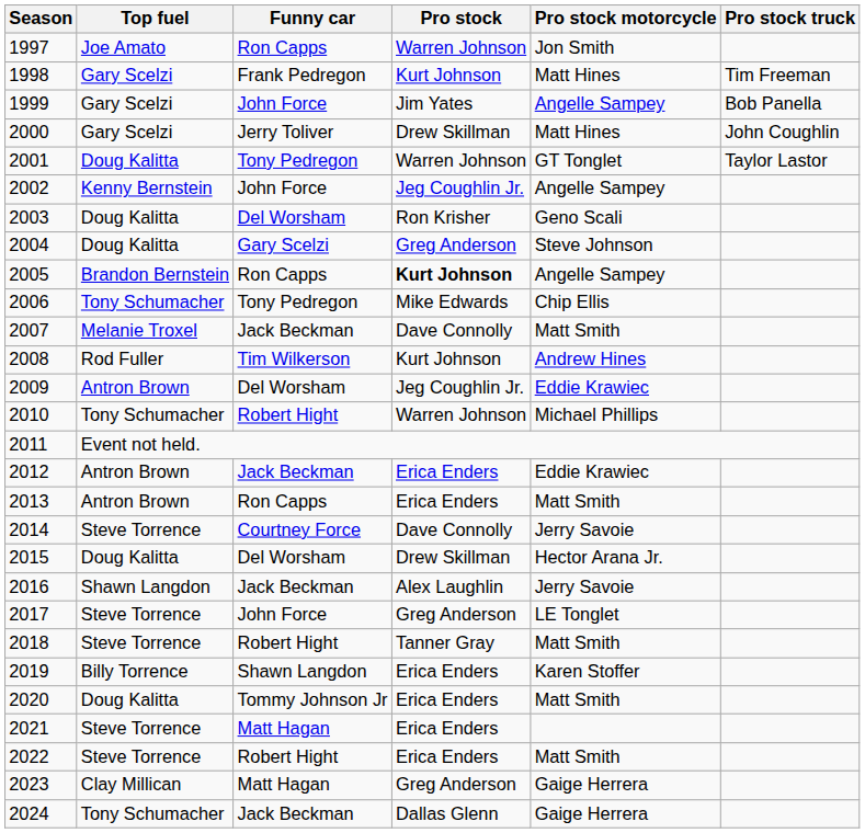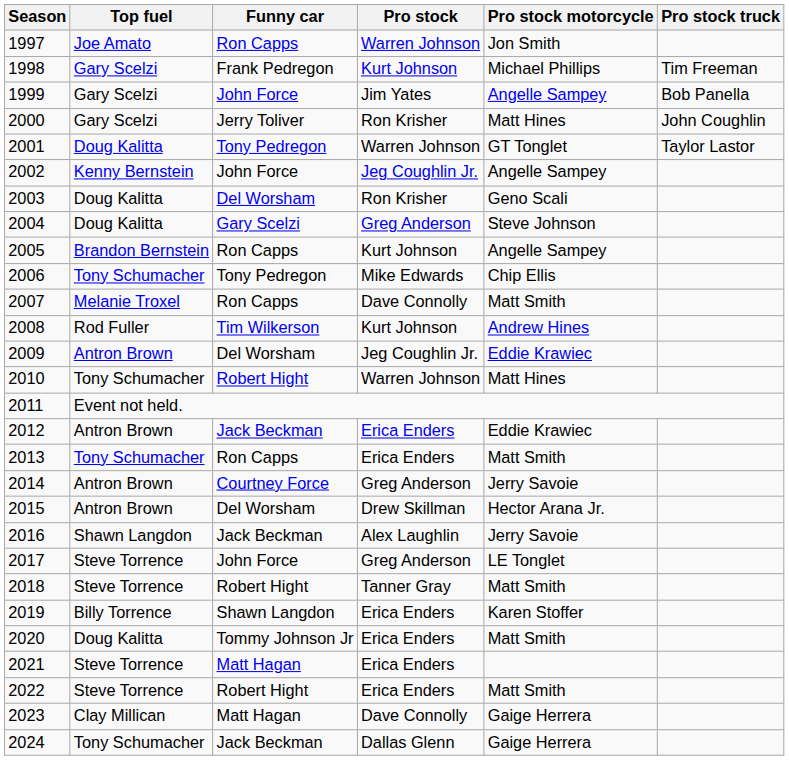1998 | Pro stock motorcycle: Matt Hines -> Michael Phillips
2000 | Pro stock: Drew Skillman -> Ron Krisher
2005 | Pro stock: bold -> normal
2007 | Funny car: Jack Beckman -> Ron Capps
2010 | Pro stock motorcycle: Michael Phillips -> Matt Hines
2013 | Top fuel: Antron Brown -> Tony Schumacher
2014 | Top fuel: Steve Torrence -> Antron Brown
2014 | Pro stock: Dave Connolly -> Greg Anderson
2015 | Top fuel: Doug Kalitta -> Antron Brown
2023 | Pro stock: Greg Anderson -> Dave Connolly
